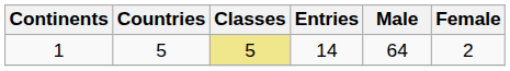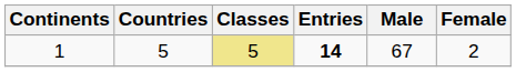1 | Entries: normal -> bold
1 | Male: 64 -> 67
